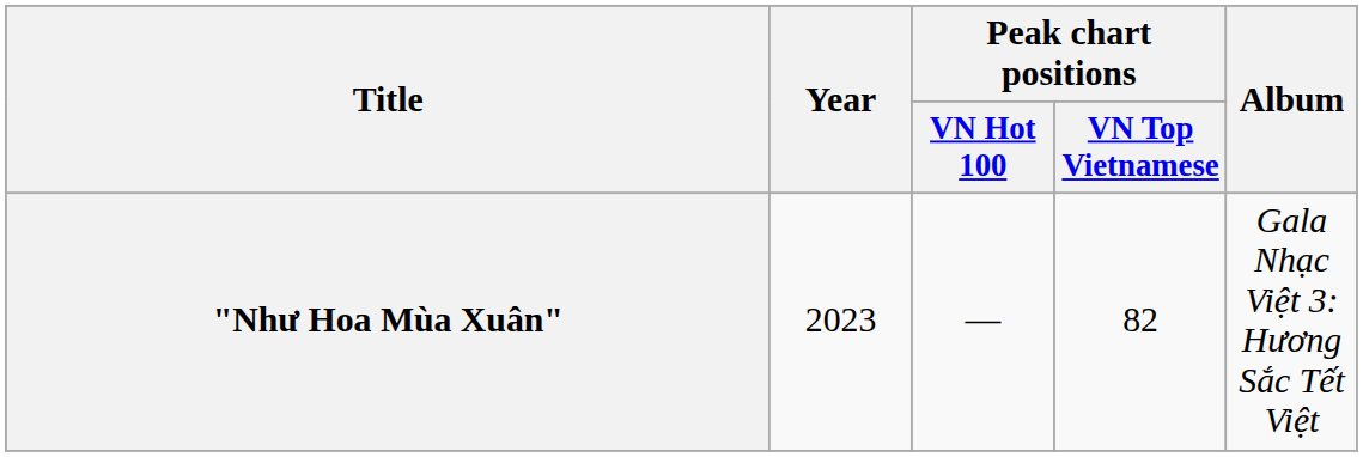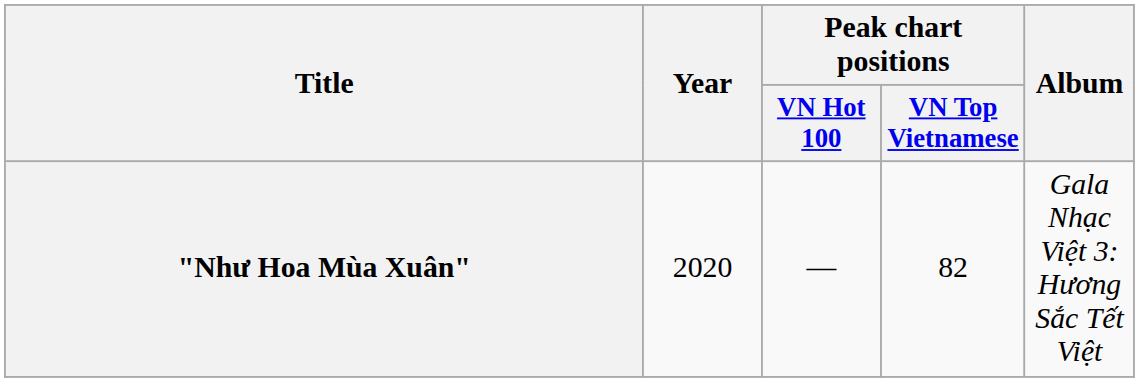"Như Hoa Mùa Xuân" | Year: 2023 -> 2020
